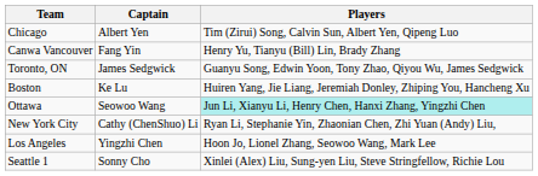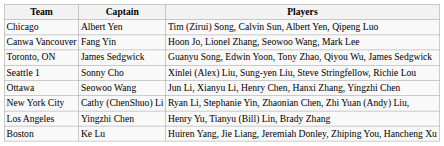Canwa Vancouver | Players: Henry Yu, Tianyu (Bill) Lin, Brady Zhang -> Hoon Jo, Lionel Zhang, Seowoo Wang, Mark Lee
rows swapped: Seattle 1 <-> Boston
Ottawa | Players: paleturquoise background -> no background
Los Angeles | Players: Hoon Jo, Lionel Zhang, Seowoo Wang, Mark Lee -> Henry Yu, Tianyu (Bill) Lin, Brady Zhang
